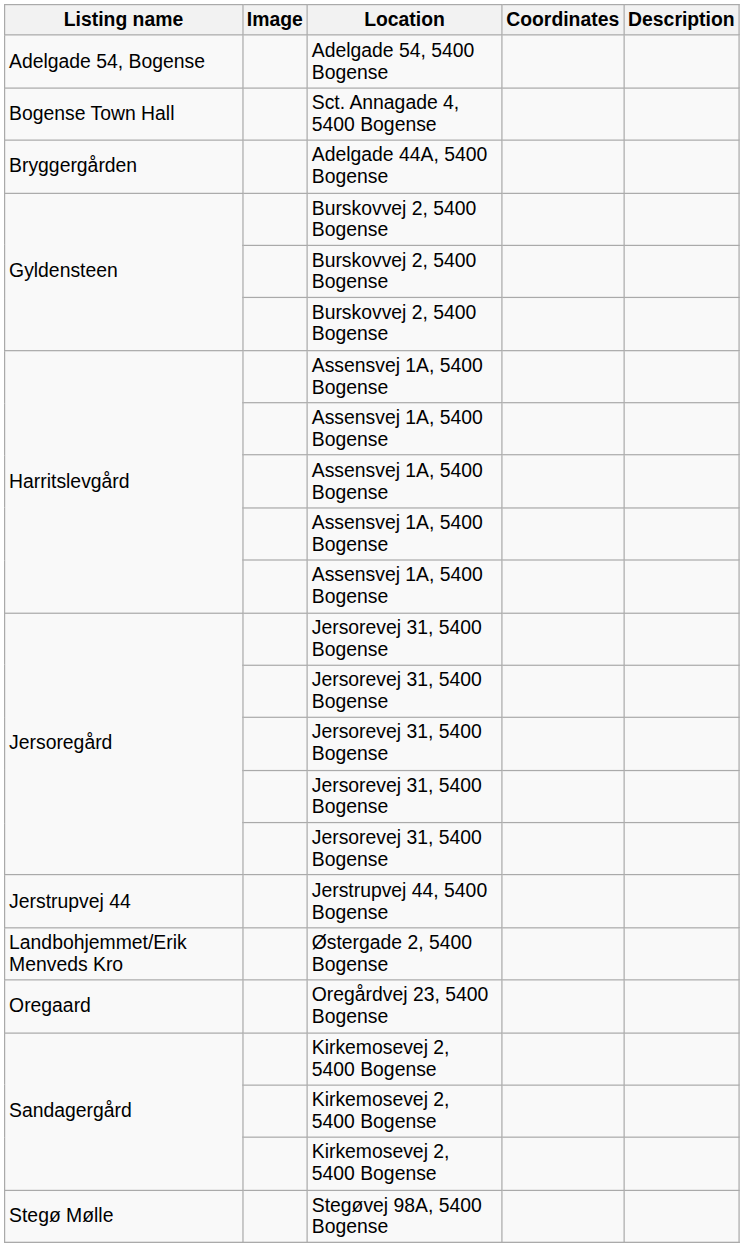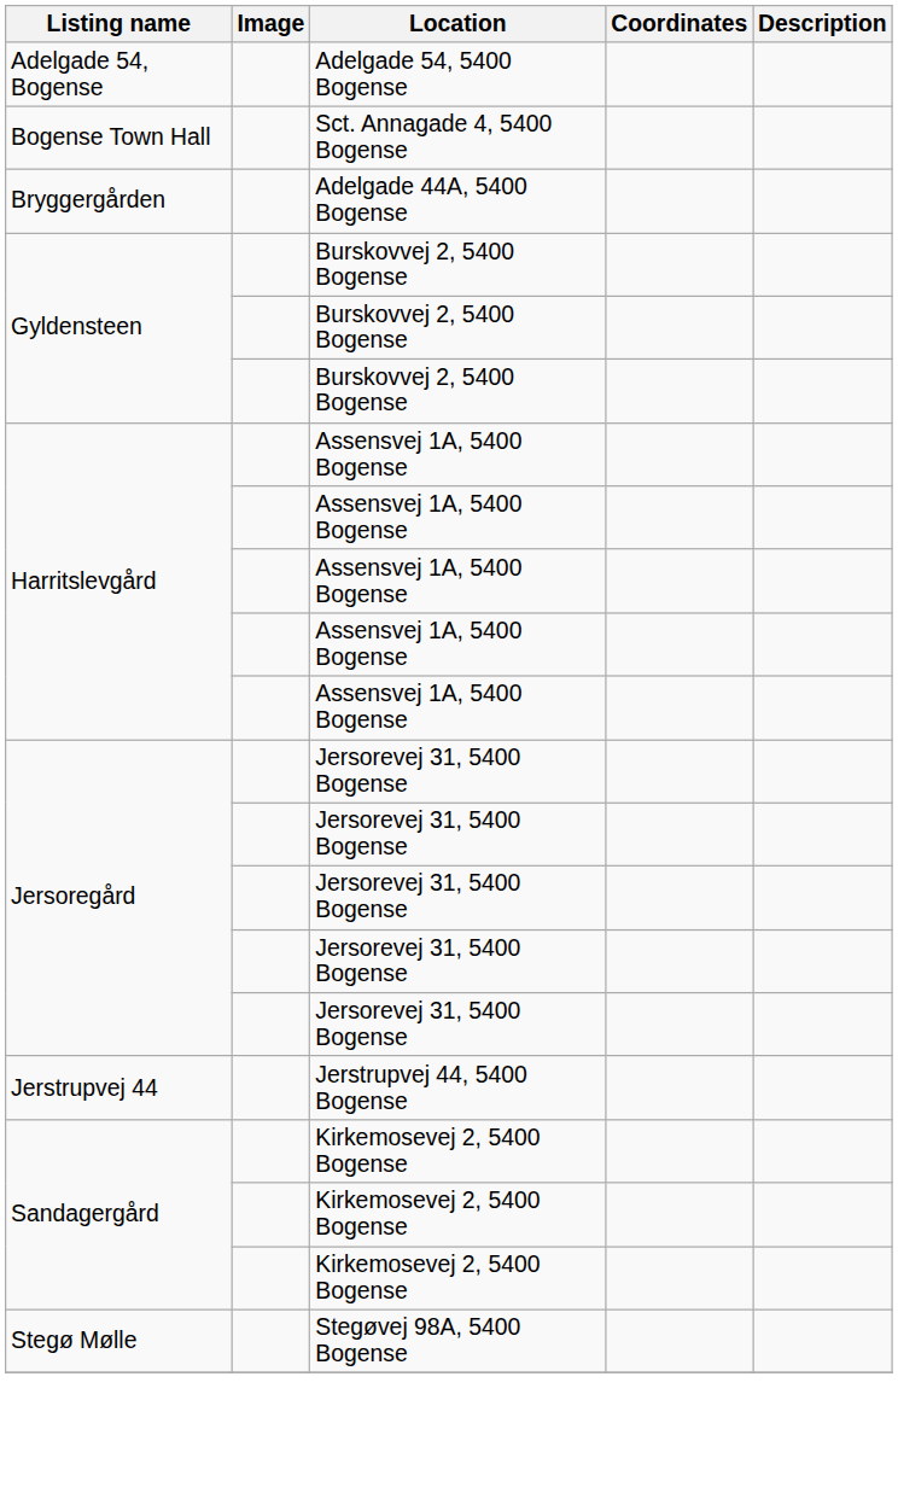- row: Landbohjemmet/Erik Menveds Kro | Østergade 2, 5400 Bogense
- row: Oregaard | Oregårdvej 23, 5400 Bogense
